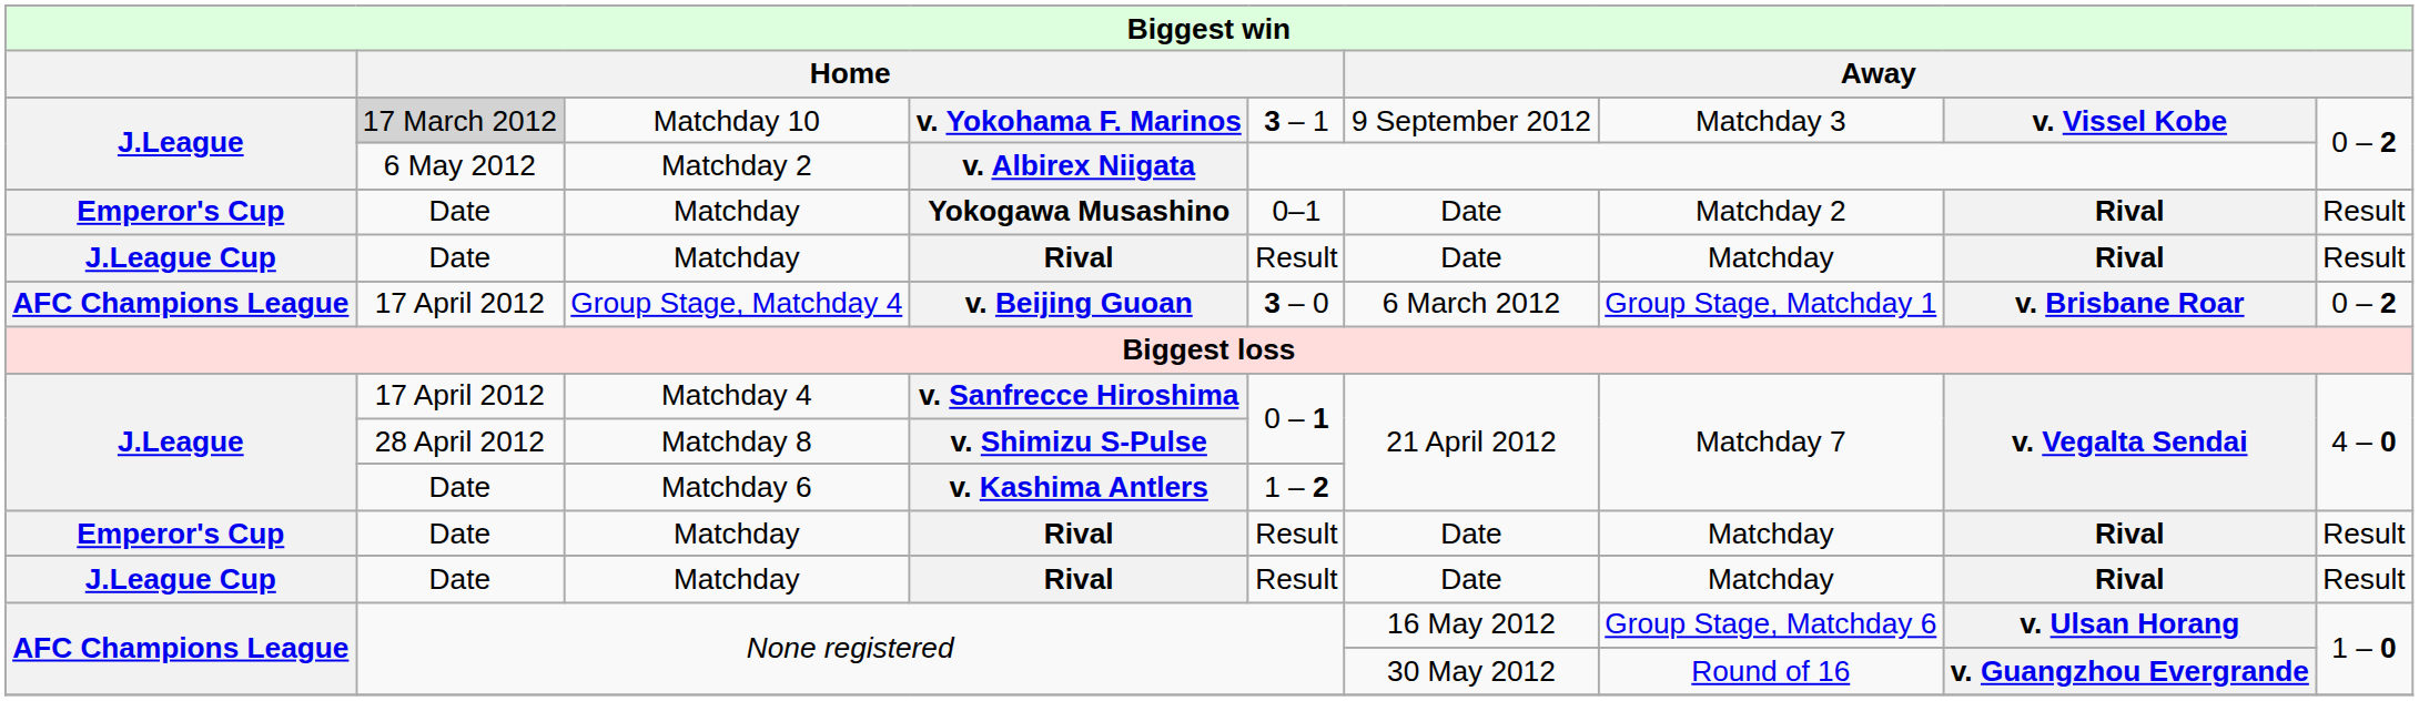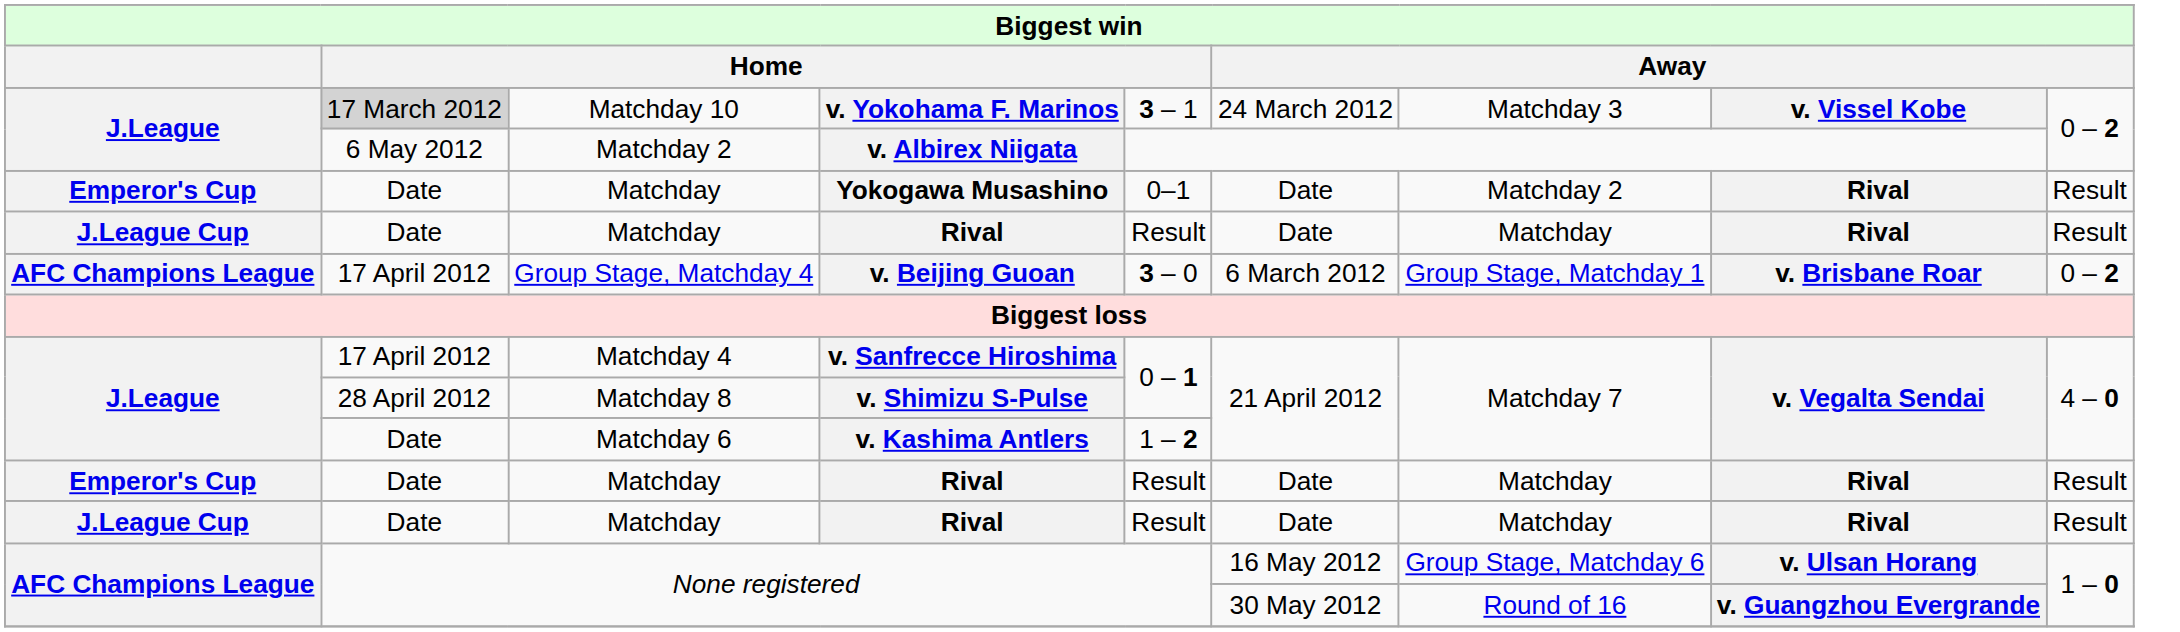v. Yokohama F. Marinos | column 6: 9 September 2012 -> 24 March 2012
